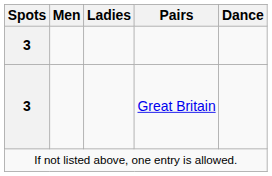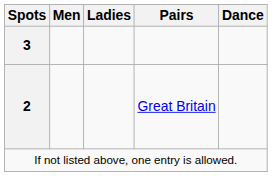Great Britain | Spots: 3 -> 2
